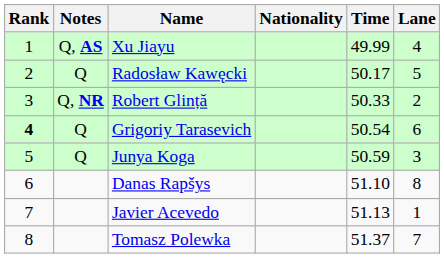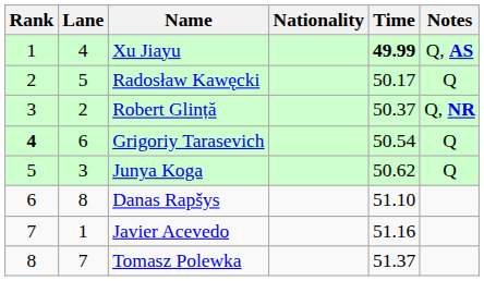columns swapped: Lane <-> Notes
Xu Jiayu | Time: normal -> bold
Robert Glință | Time: 50.33 -> 50.37
Junya Koga | Time: 50.59 -> 50.62
Javier Acevedo | Time: 51.13 -> 51.16
